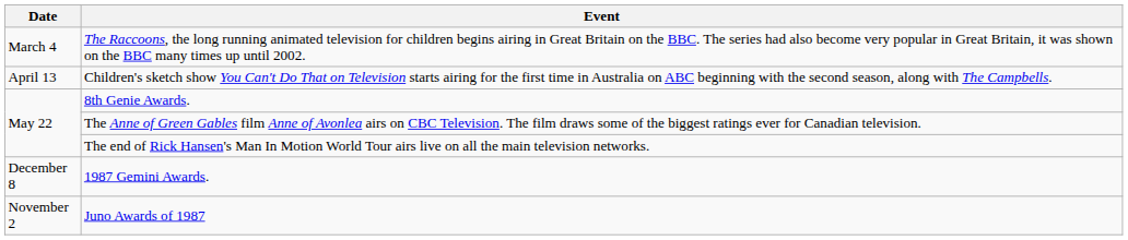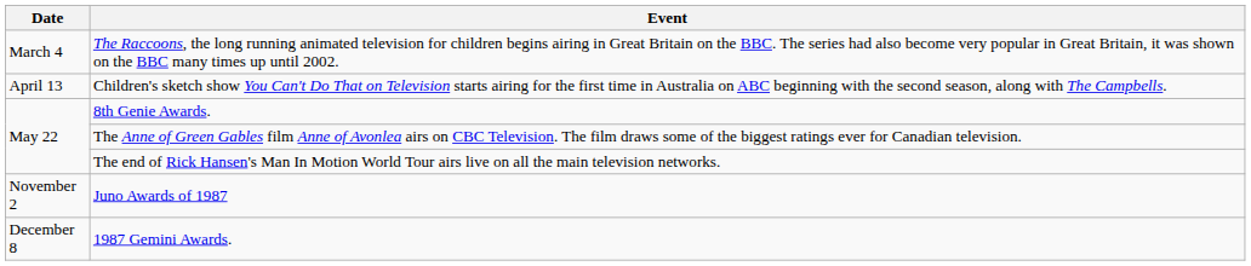rows swapped: Juno Awards of 1987 <-> 1987 Gemini Awards.
